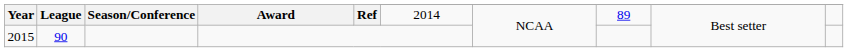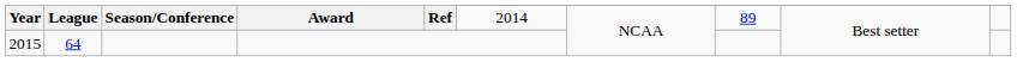2015 | League: 90 -> 64
